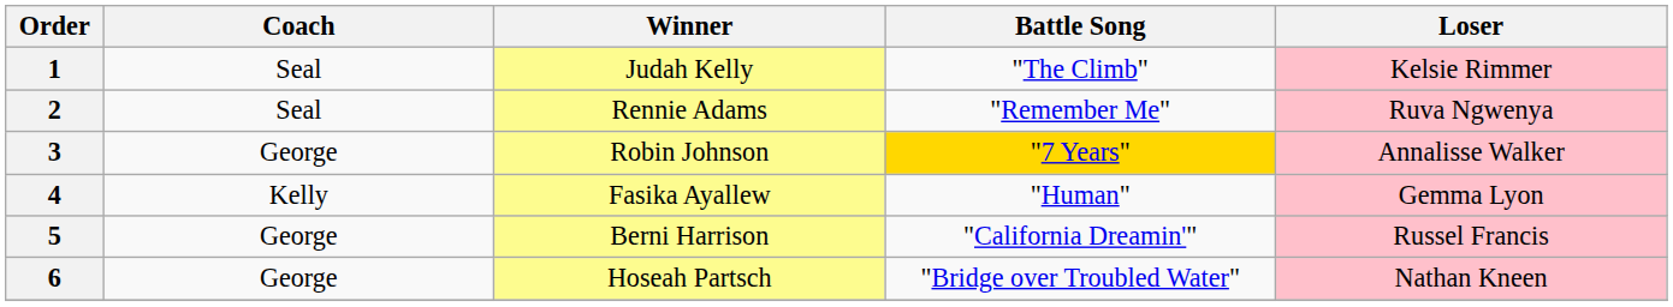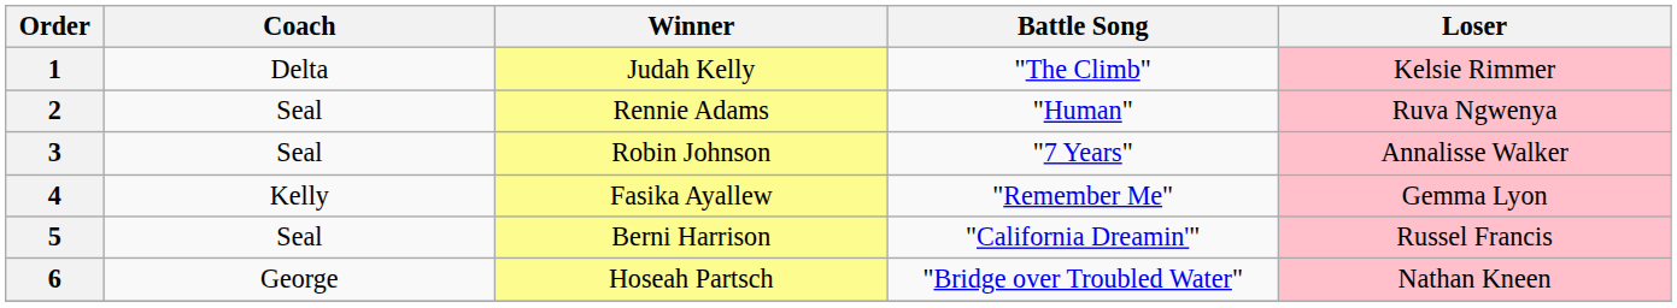1 | Coach: Seal -> Delta
2 | Battle Song: "Remember Me" -> "Human"
3 | Coach: George -> Seal
3 | Battle Song: gold background -> no background
4 | Battle Song: "Human" -> "Remember Me"
5 | Coach: George -> Seal
